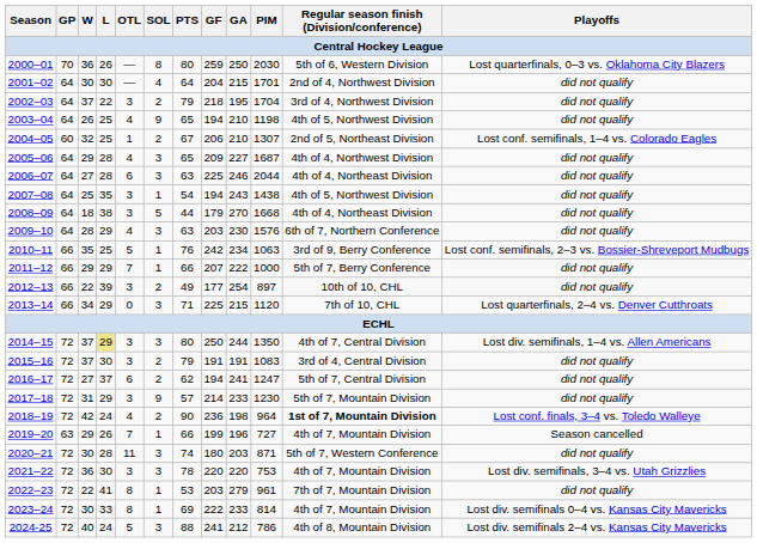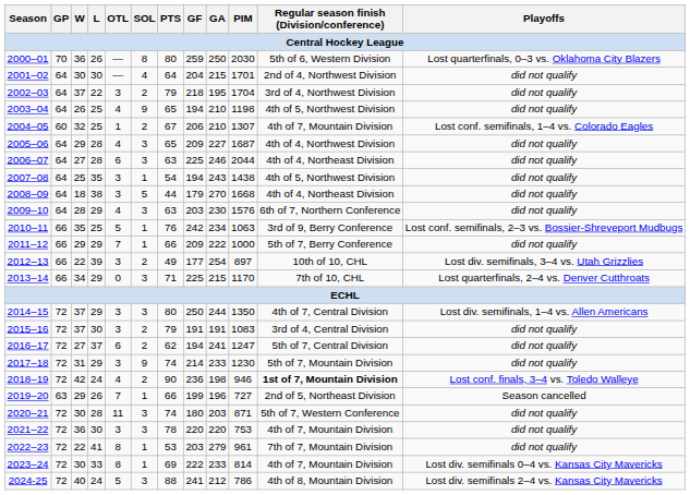2004–05 | Regular season finish (Division/conference): 2nd of 5, Northeast Division -> 4th of 7, Mountain Division
2011–12 | GF: 207 -> 209
2012–13 | Playoffs: did not qualify -> Lost div. semifinals, 3–4 vs. Utah Grizzlies
2013–14 | PIM: 1120 -> 1170
2014–15 | L: khaki background -> no background
2017–18 | PTS: 57 -> 74
2018–19 | PIM: 964 -> 946
2019–20 | Regular season finish (Division/conference): 4th of 7, Mountain Division -> 2nd of 5, Northeast Division
2021–22 | Playoffs: Lost div. semifinals, 3–4 vs. Utah Grizzlies -> did not qualify
